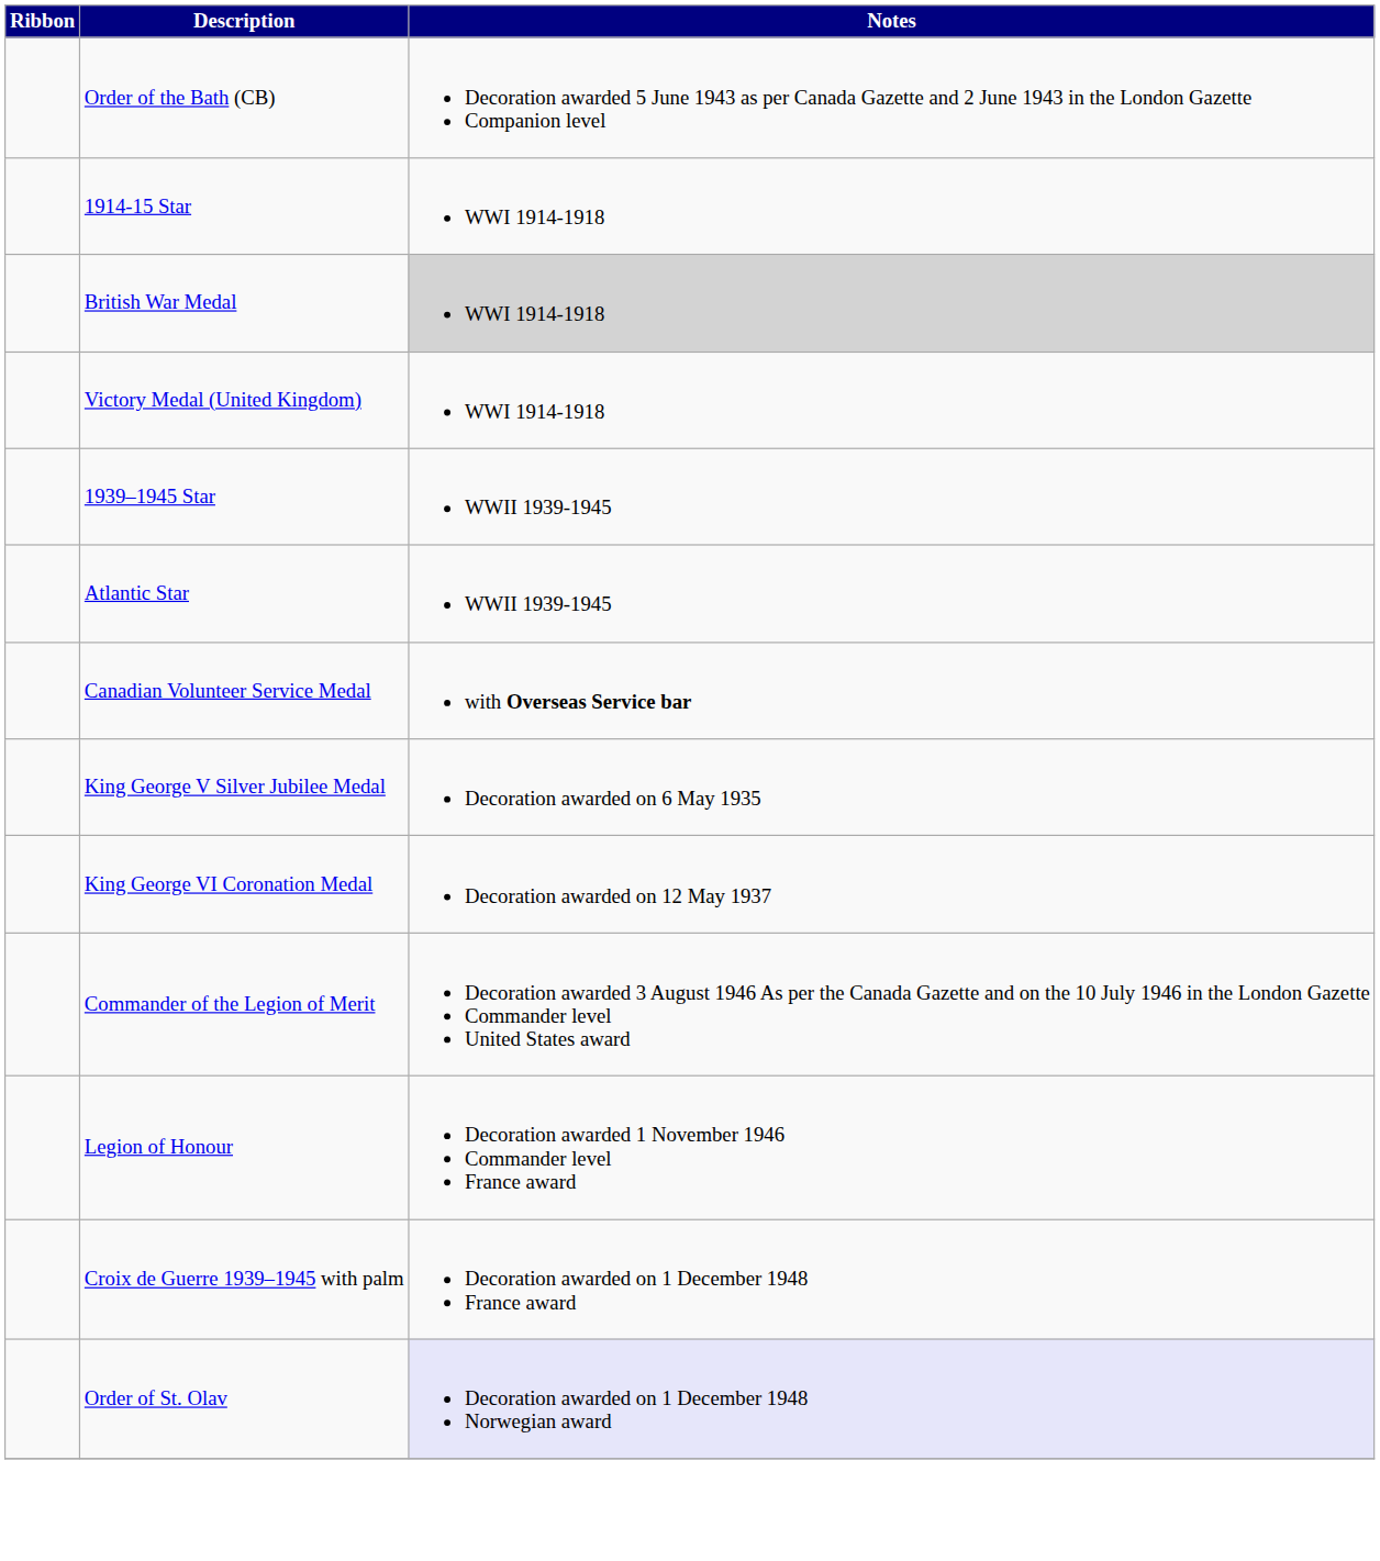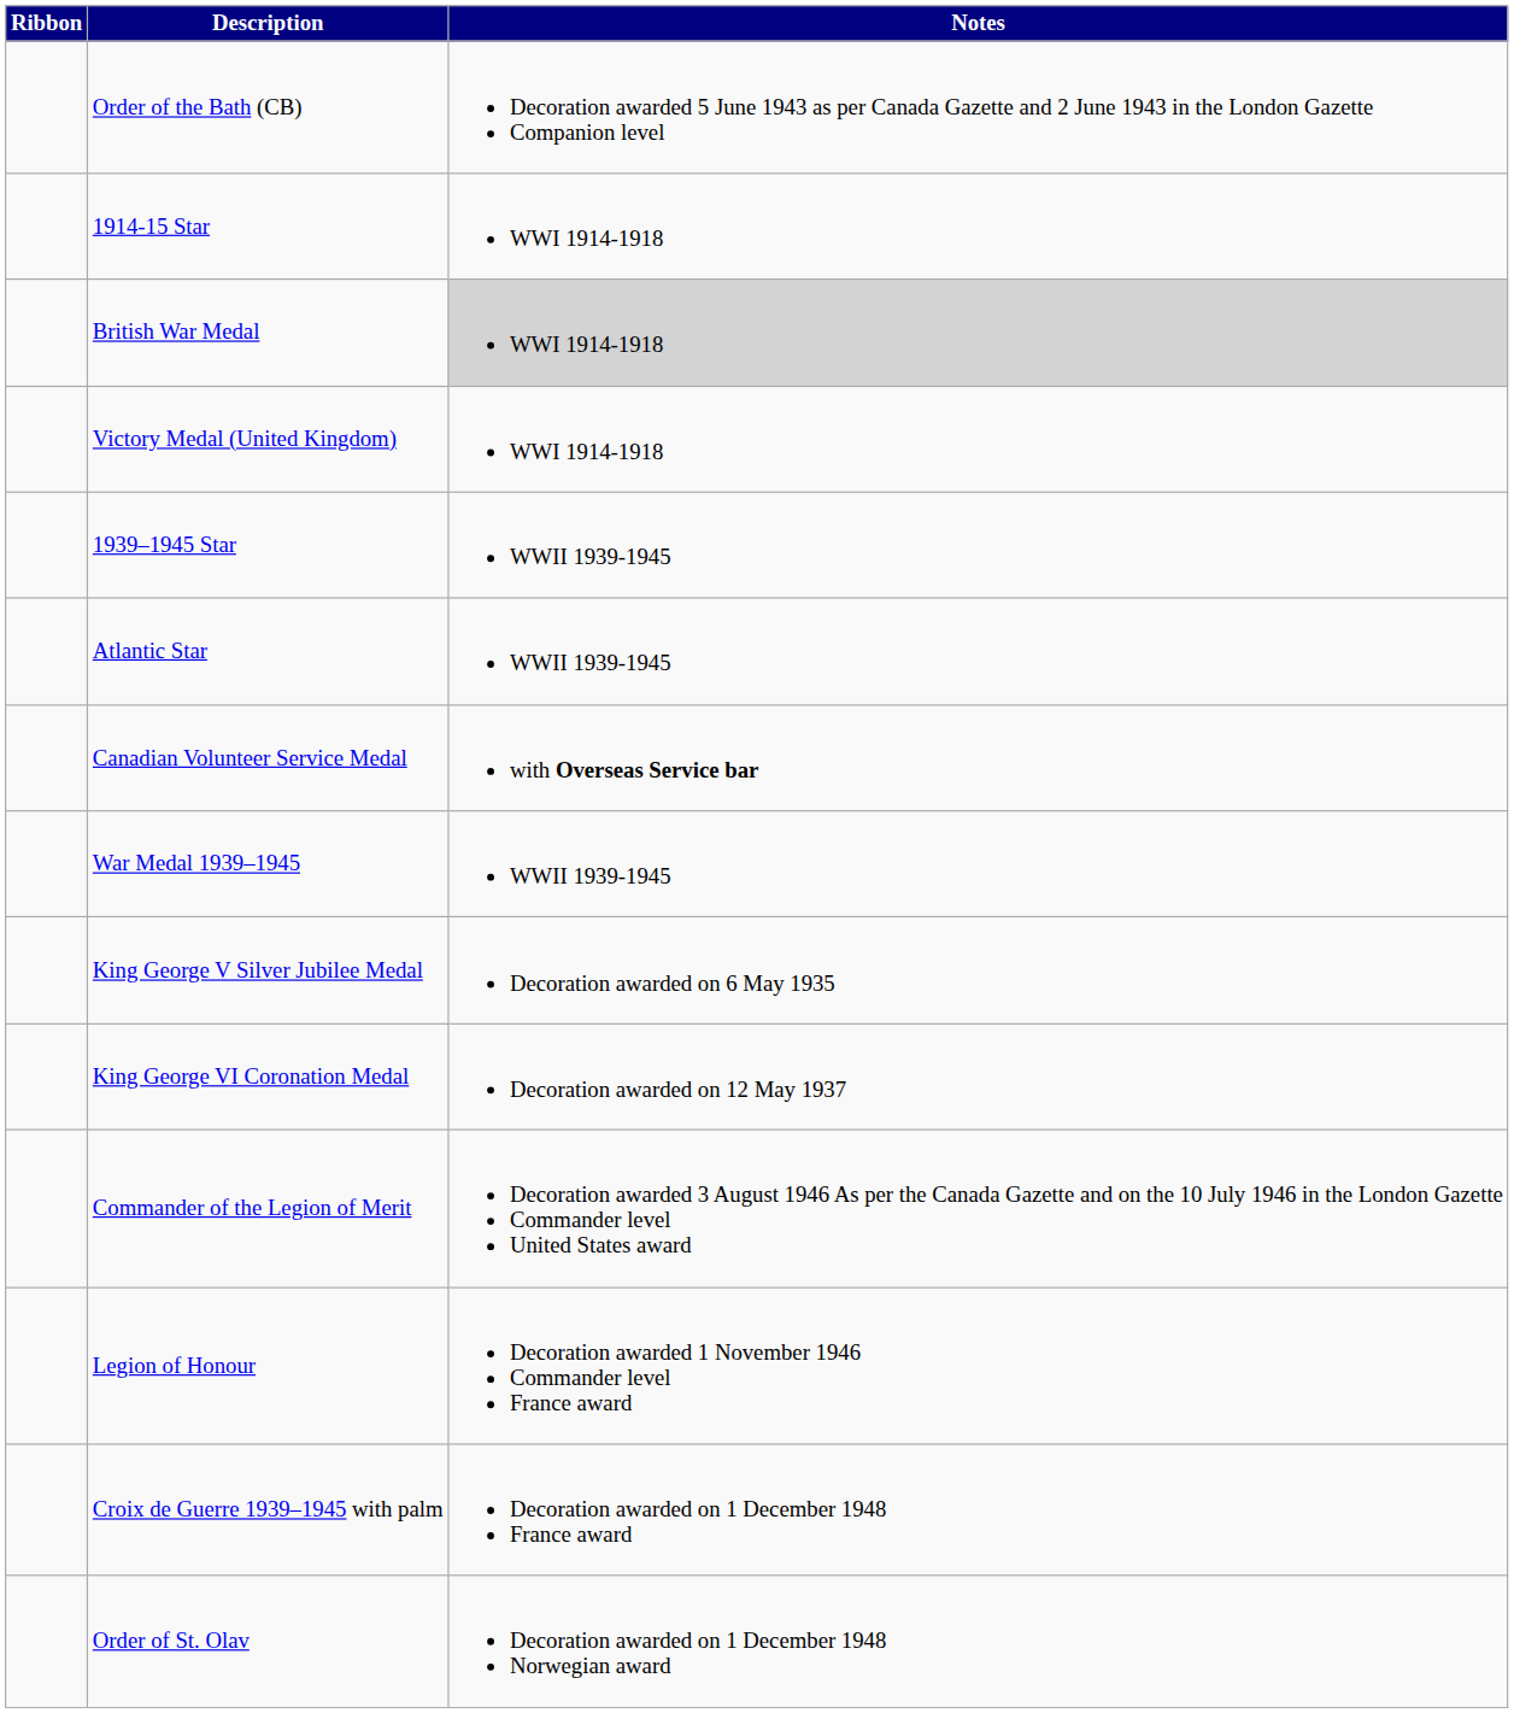+ row: War Medal 1939–1945 | WWII 1939-1945
Order of St. Olav | Notes: lavender background -> no background
